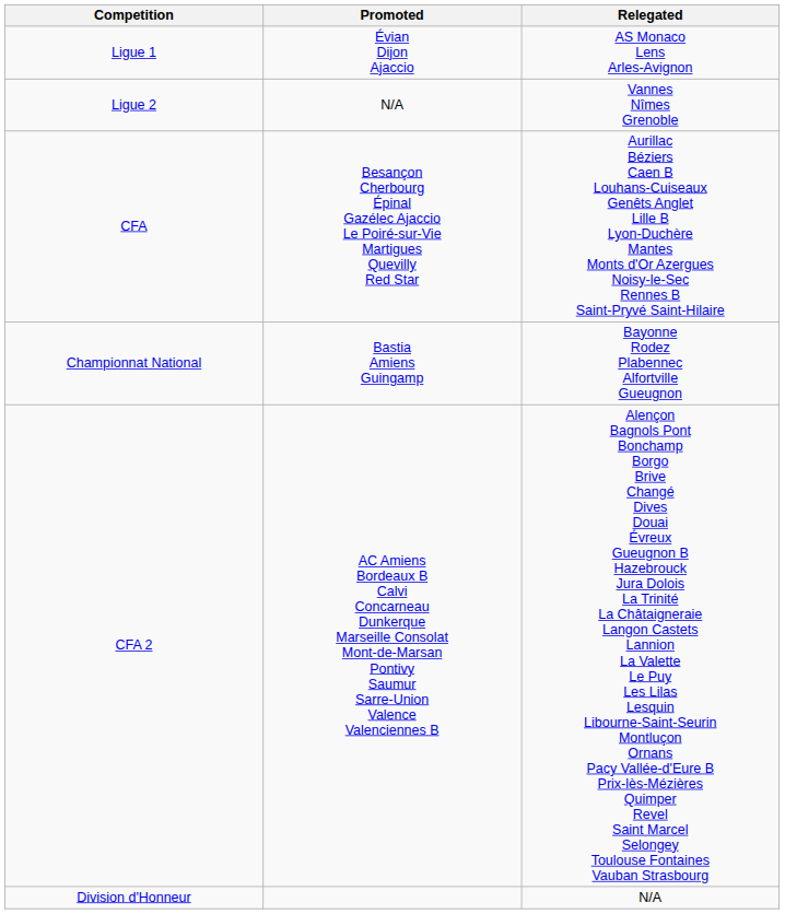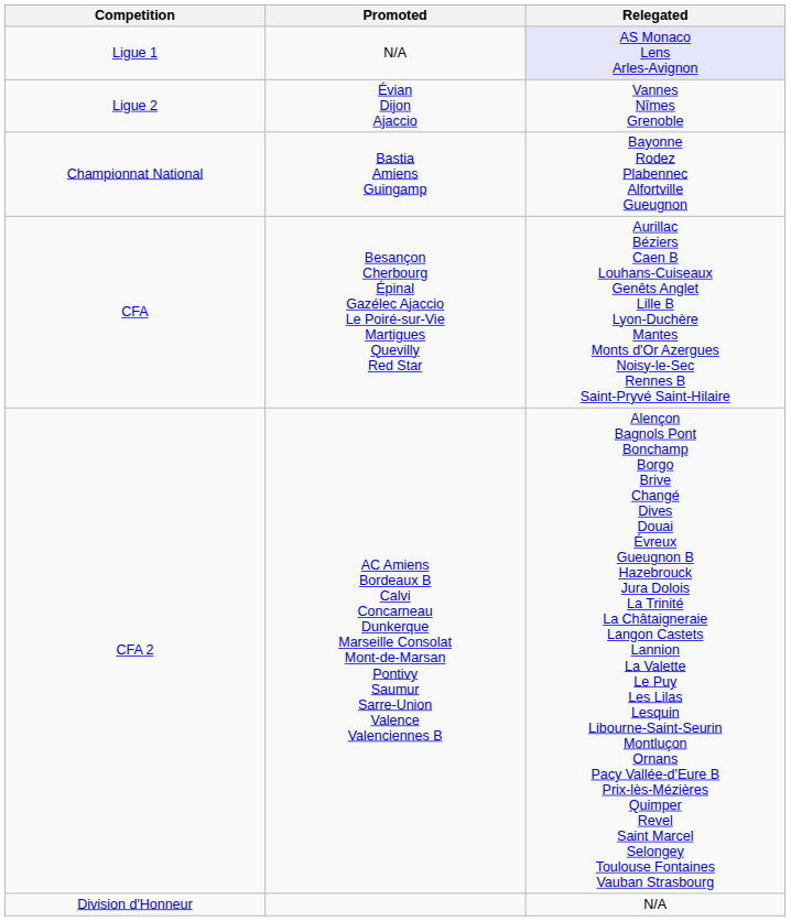Ligue 1 | Promoted: Évian Dijon Ajaccio -> N/A
Ligue 1 | Relegated: no background -> lavender background
Ligue 2 | Promoted: N/A -> Évian Dijon Ajaccio
rows swapped: Championnat National <-> CFA
